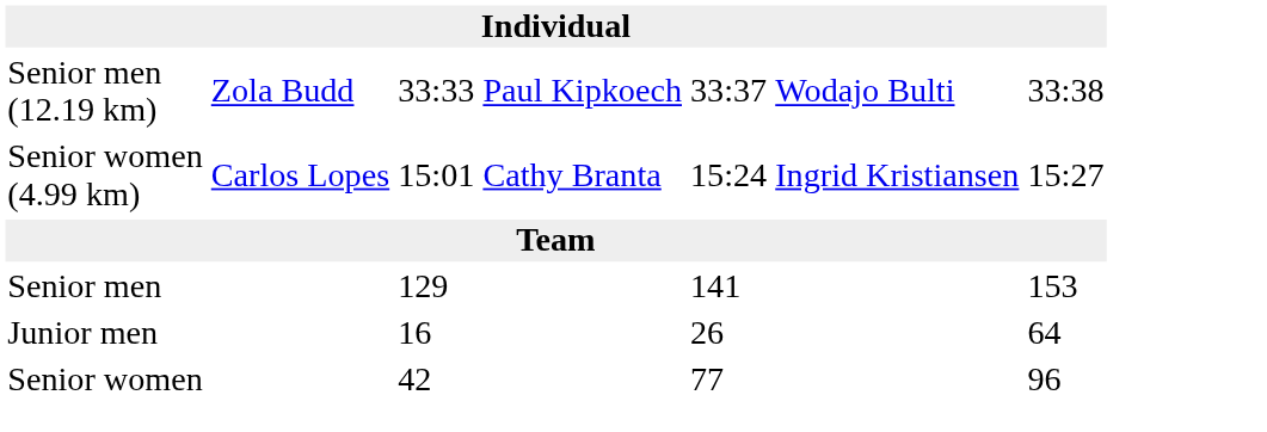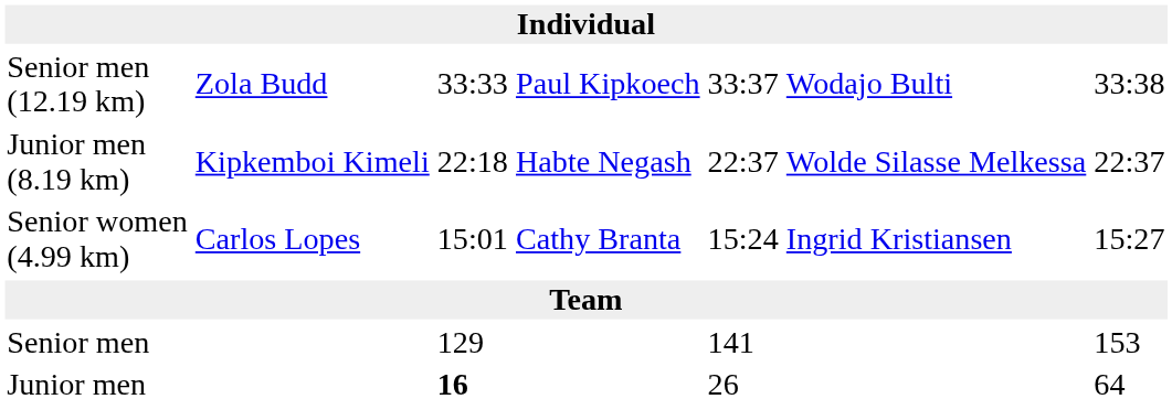+ row: Junior men (8.19 km) | Kipkemboi Kimeli | 22:18 | Habte Negash | 22:37 | Wolde Silasse Melkessa | 22:37
Junior men | column 3: normal -> bold
- row: Senior women | 42 | 77 | 96
